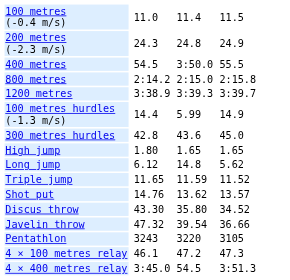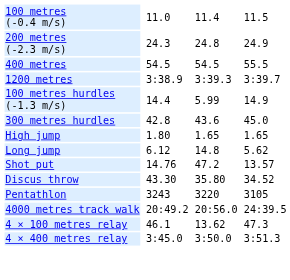400 metres | column 5: 3:50.0 -> 54.5
- row: 800 metres | 2:14.2 | 2:15.0 | 2:15.8
- row: Triple jump | 11.65 | 11.59 | 11.52
Shot put | column 5: 13.62 -> 47.2
- row: Javelin throw | 47.32 | 39.54 | 36.66
+ row: 4000 metres track walk | 20:49.2 | 20:56.0 | 24:39.5
4 × 100 metres relay | column 5: 47.2 -> 13.62
4 × 400 metres relay | column 5: 54.5 -> 3:50.0
